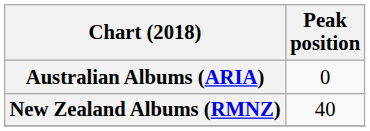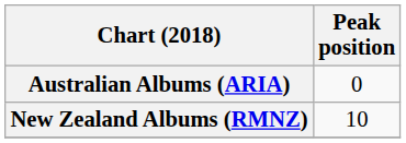New Zealand Albums (RMNZ) | Peak position: 40 -> 10
